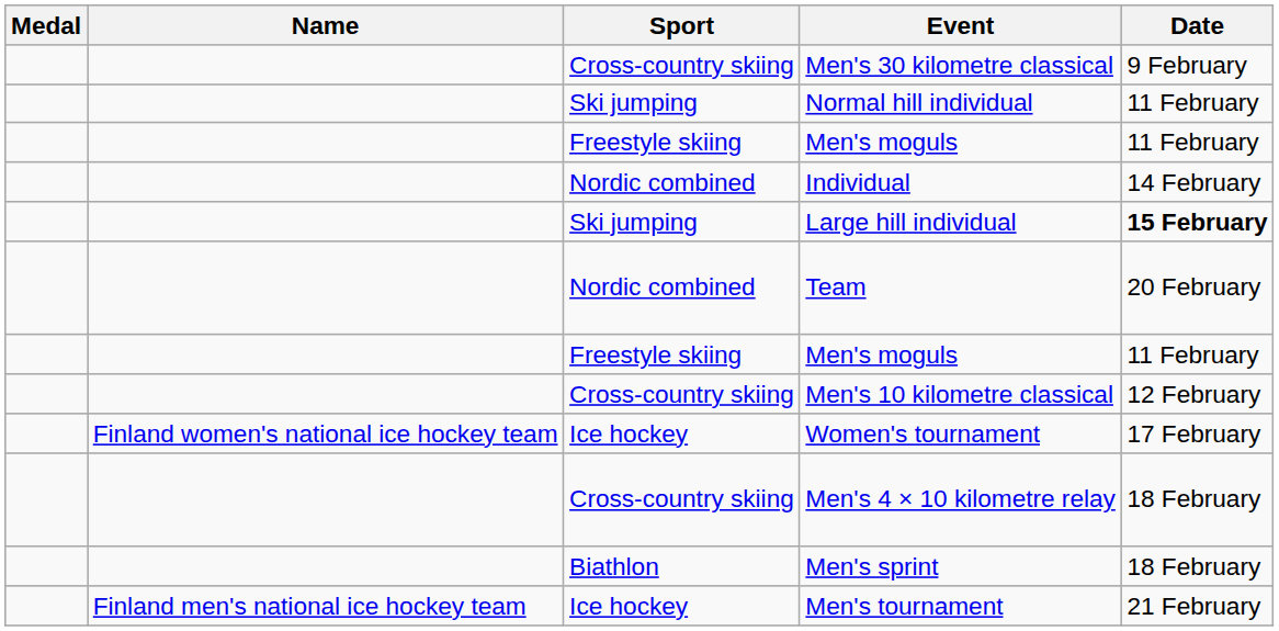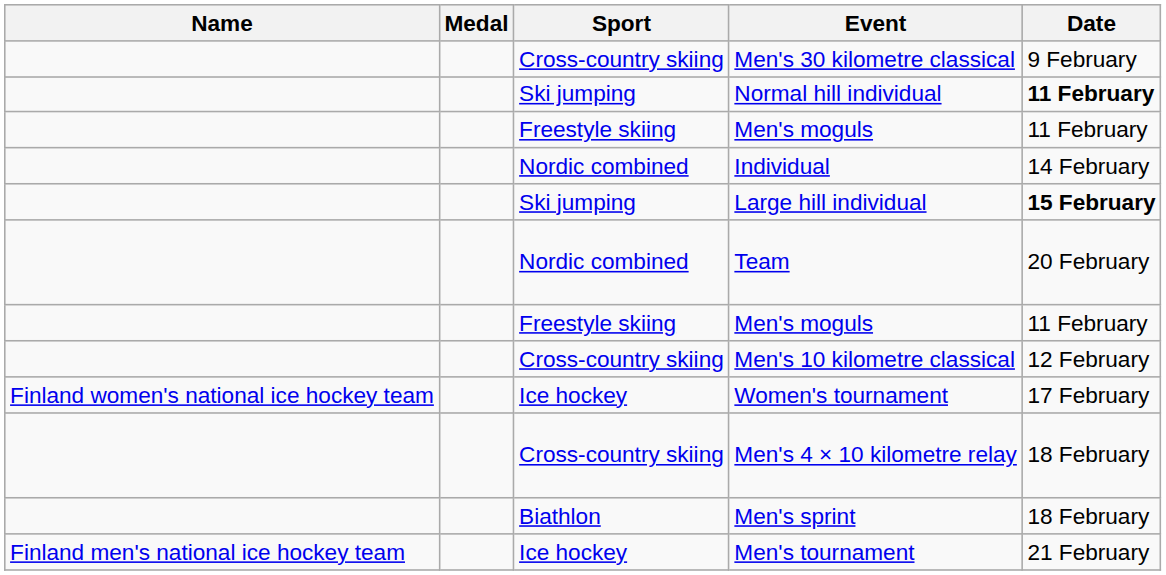columns swapped: Medal <-> Name
Normal hill individual | Date: normal -> bold
